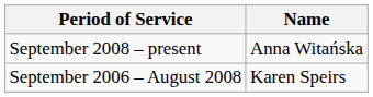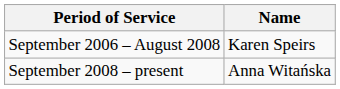rows swapped: September 2006 – August 2008 <-> September 2008 – present
